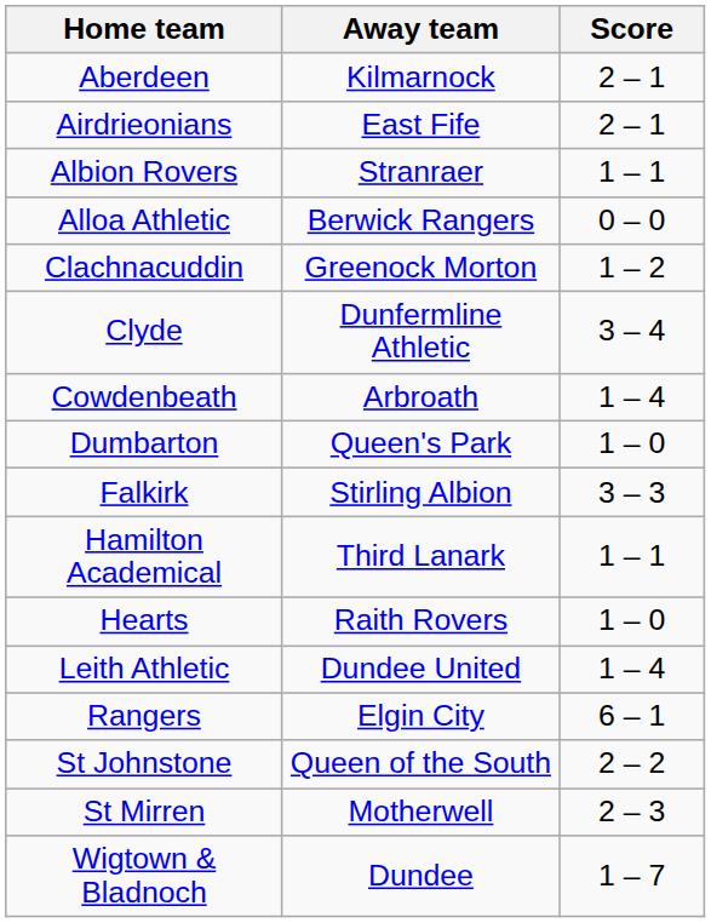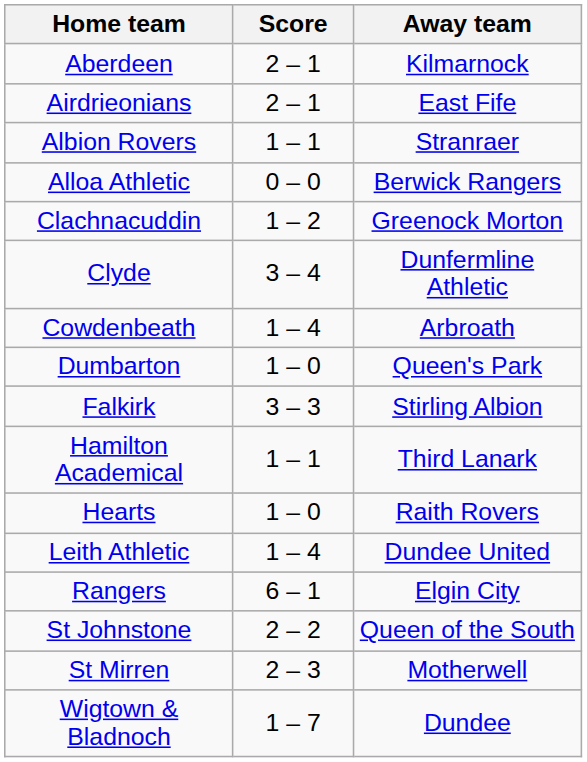columns swapped: Score <-> Away team
